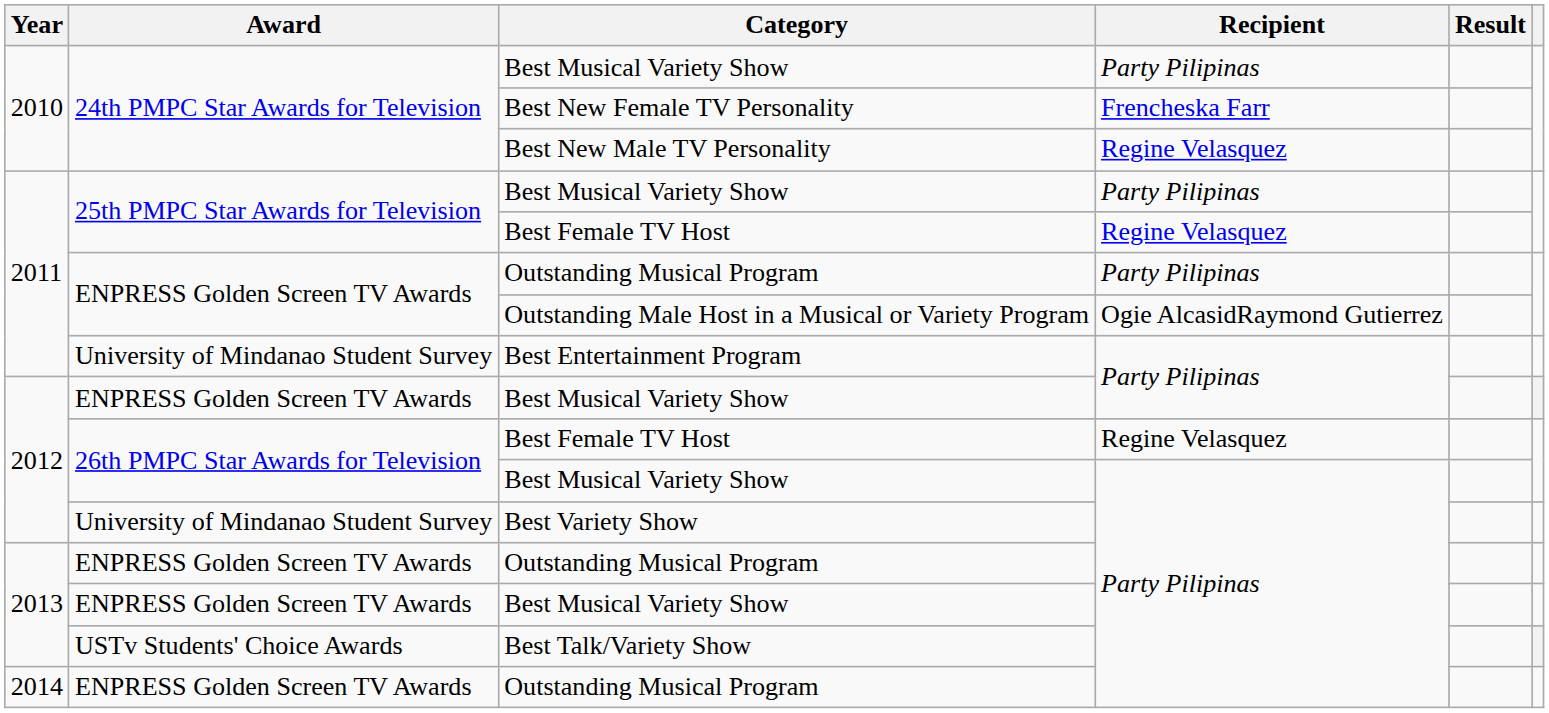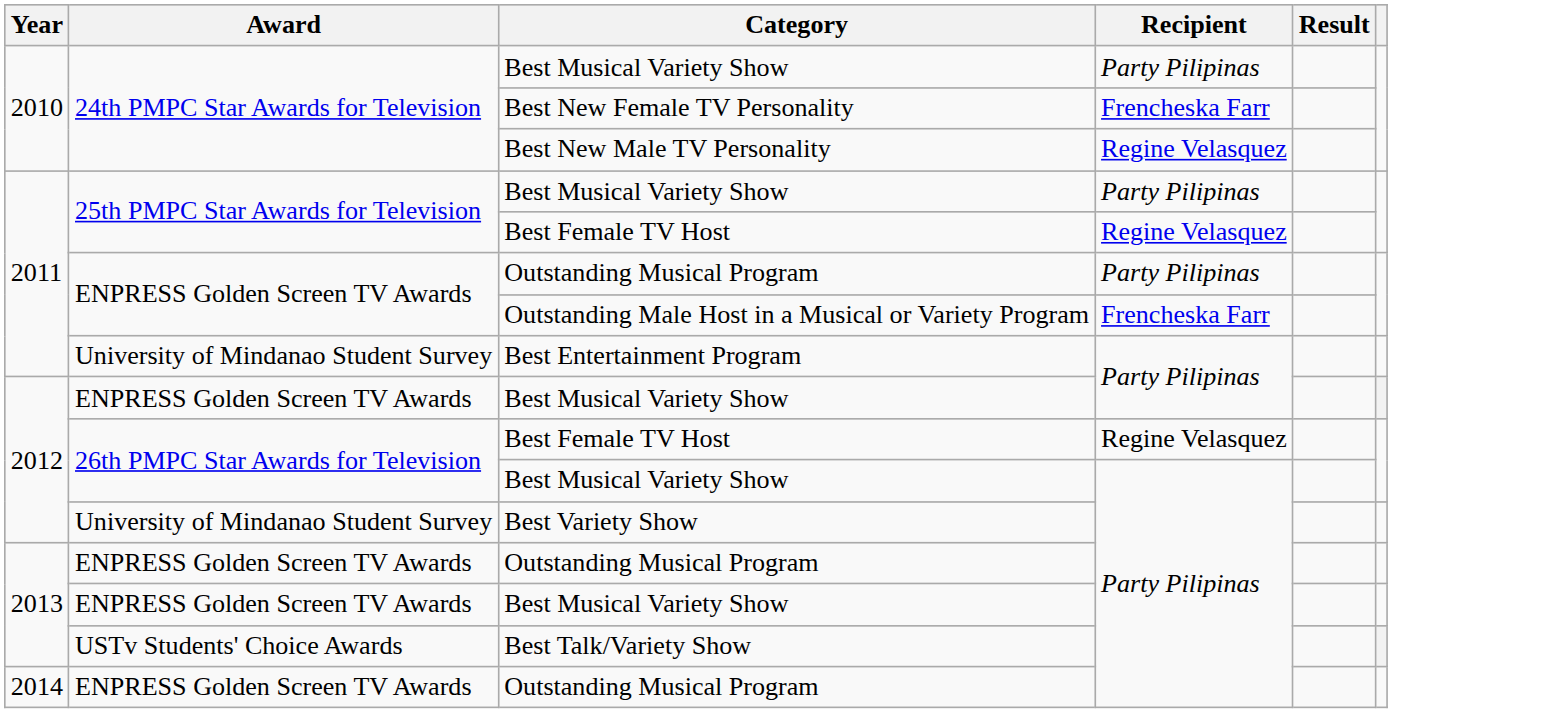Outstanding Male Host in a Musical or Variety Program | Recipient: Ogie AlcasidRaymond Gutierrez -> Frencheska Farr
